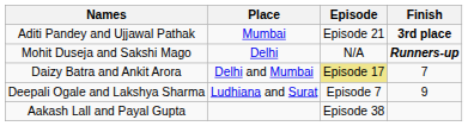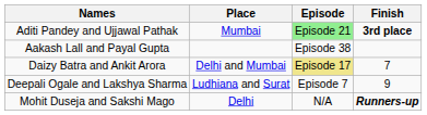Aditi Pandey and Ujjawal Pathak | Episode: no background -> lightgreen background
rows swapped: Mohit Duseja and Sakshi Mago <-> Aakash Lall and Payal Gupta
